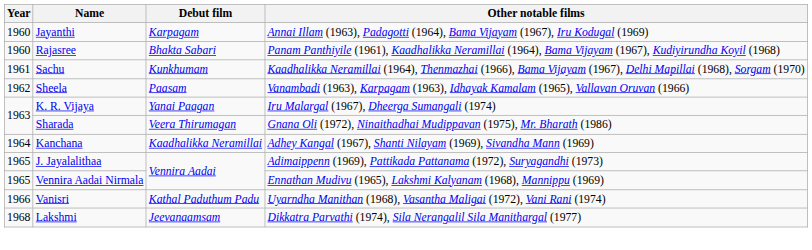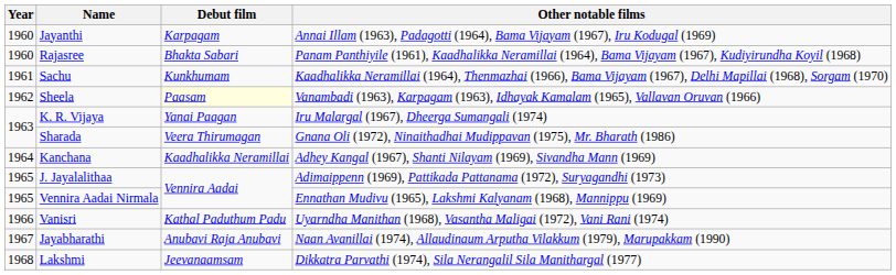Sheela | Debut film: no background -> lightyellow background
+ row: 1967 | Jayabharathi | Anubavi Raja Anubavi | Naan Avanillai (1974), Allaudinaum Arputha Vilakkum (1979), Marupakkam (1990)
